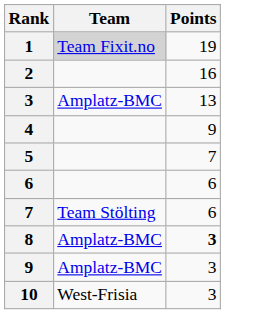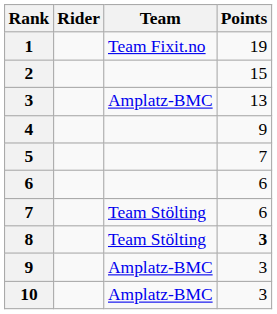+ column: Rider
1 | Team: lightgrey background -> no background
2 | Points: 16 -> 15
8 | Team: Amplatz-BMC -> Team Stölting
10 | Team: West-Frisia -> Amplatz-BMC
